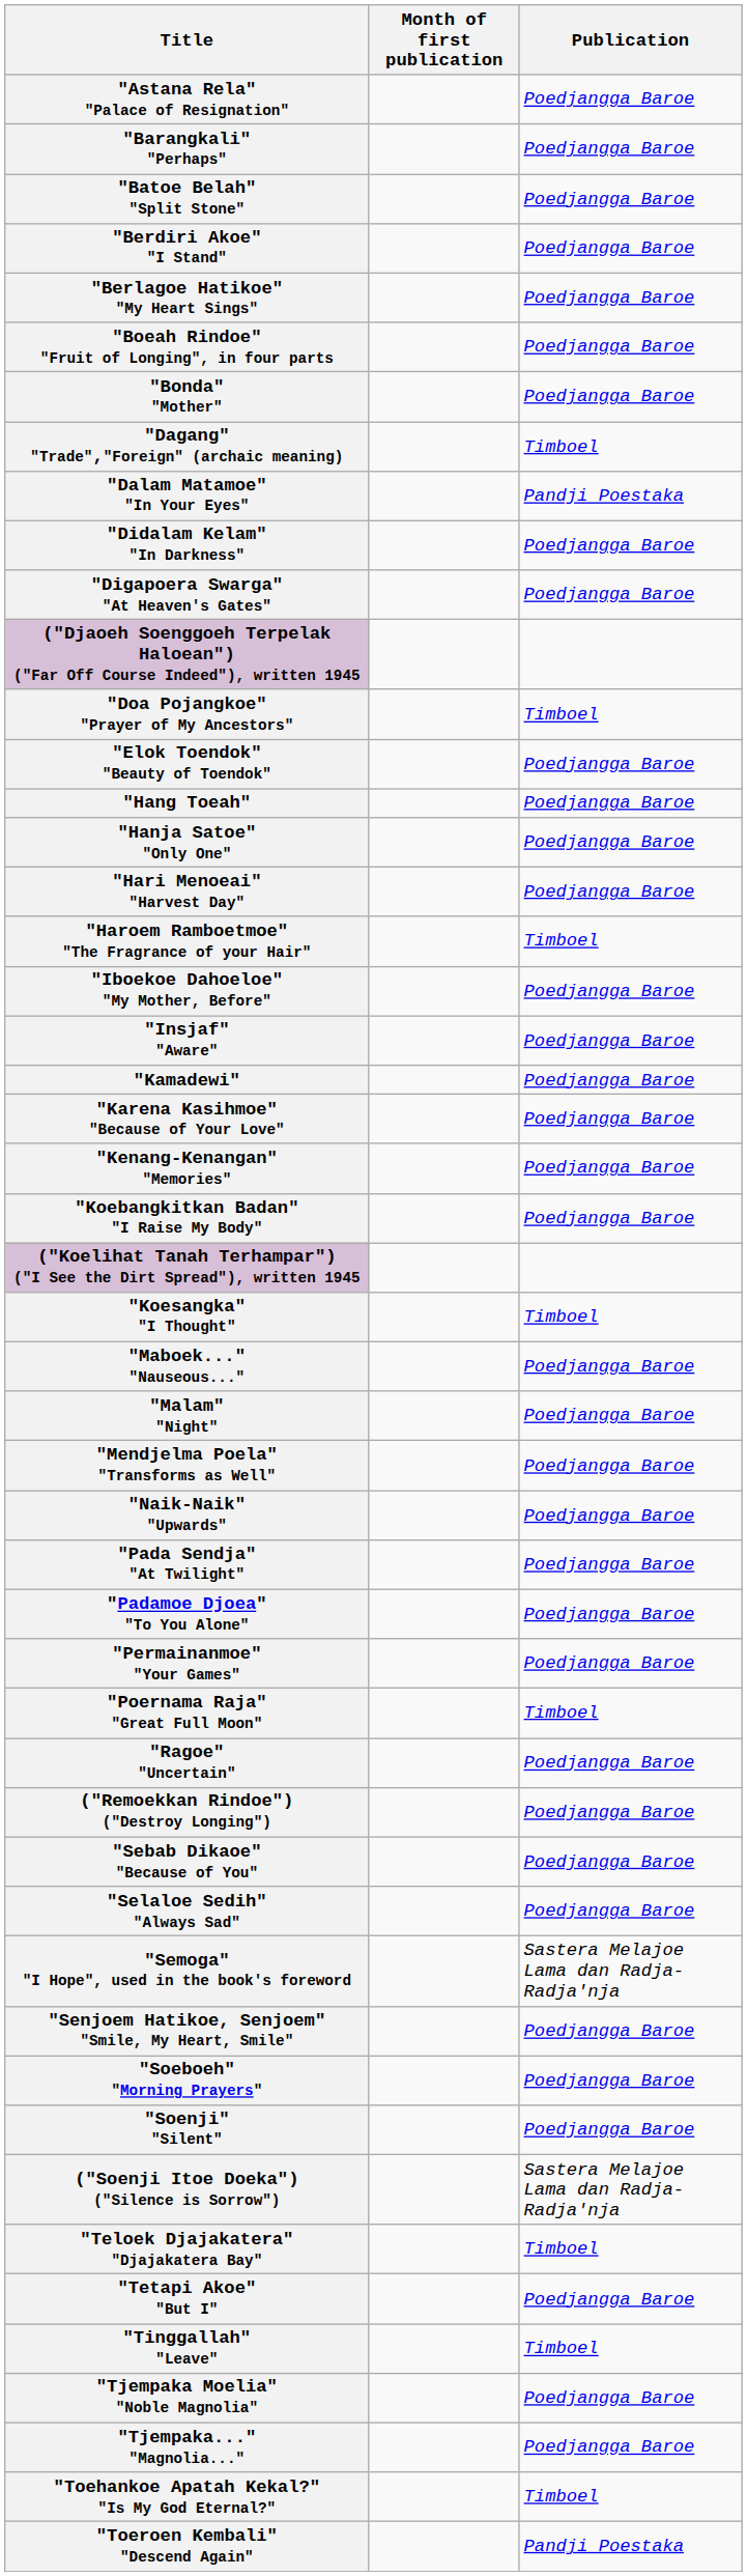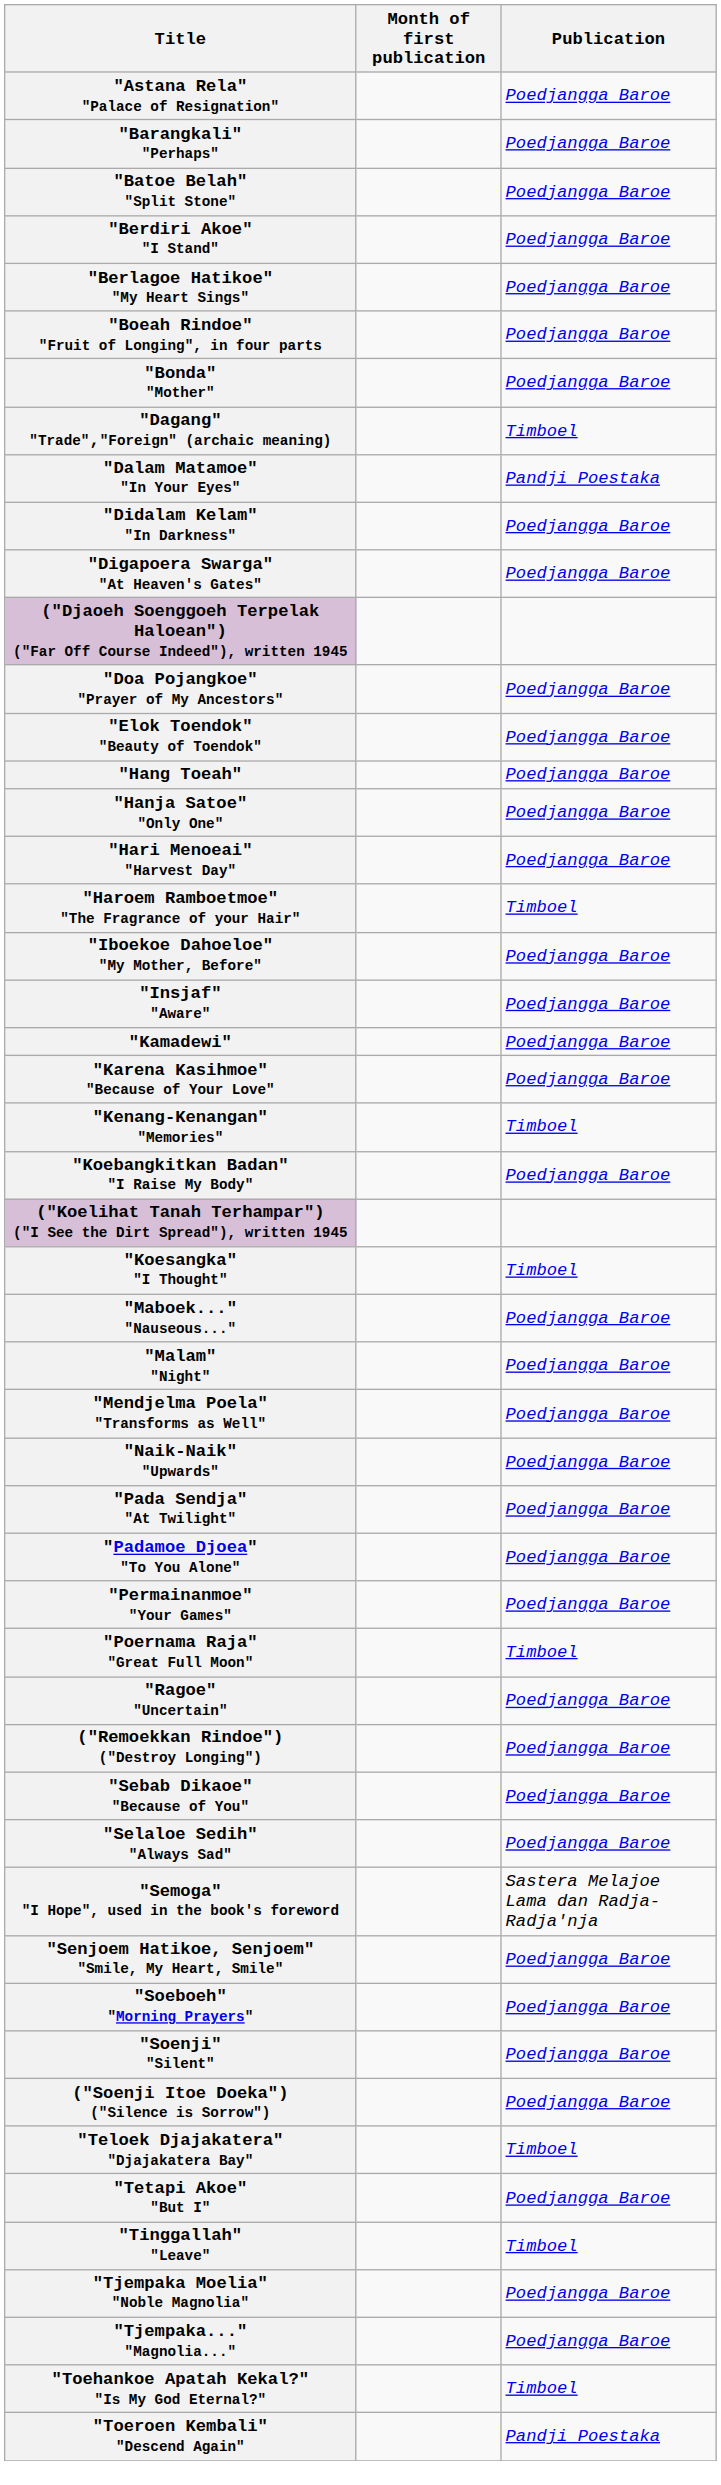"Doa Pojangkoe" "Prayer of My Ancestors" | Publication: Timboel -> Poedjangga Baroe
"Kenang-Kenangan" "Memories" | Publication: Poedjangga Baroe -> Timboel
("Soenji Itoe Doeka") ("Silence is Sorrow") | Publication: Sastera Melajoe Lama dan Radja-Radja'nja -> Poedjangga Baroe
